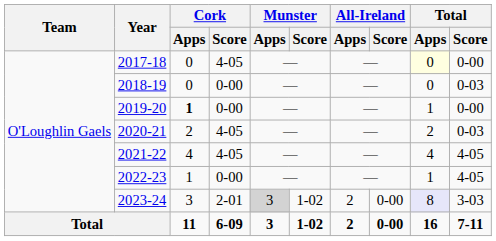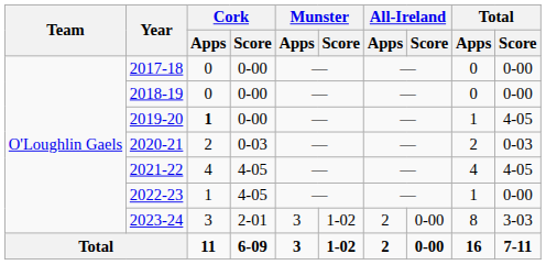2017-18 | Cork / Score: 4-05 -> 0-00
2017-18 | Total / Apps: lightyellow background -> no background
2018-19 | Total / Score: 0-03 -> 0-00
2019-20 | Total / Score: 0-00 -> 4-05
2020-21 | Cork / Score: 4-05 -> 0-03
2022-23 | Cork / Score: 0-00 -> 4-05
2022-23 | Total / Score: 4-05 -> 0-00
2023-24 | Munster / Apps: lightgrey background -> no background
2023-24 | Total / Apps: lavender background -> no background
